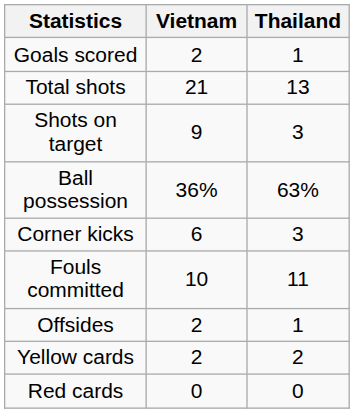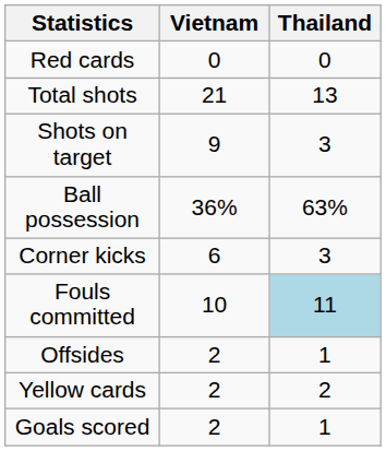rows swapped: Goals scored <-> Red cards
Fouls committed | Thailand: no background -> lightblue background
